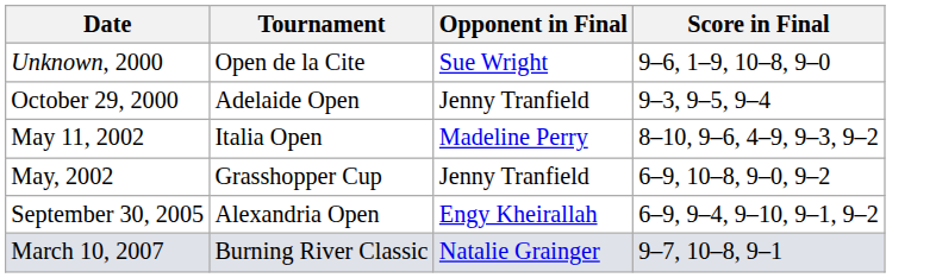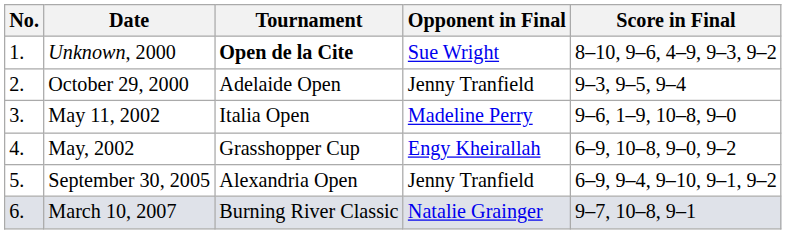+ column: No. | 1. | 2. | 3. | 4. | 5. | 6.
Unknown, 2000 | Tournament: normal -> bold
Unknown, 2000 | Score in Final: 9–6, 1–9, 10–8, 9–0 -> 8–10, 9–6, 4–9, 9–3, 9–2
May 11, 2002 | Score in Final: 8–10, 9–6, 4–9, 9–3, 9–2 -> 9–6, 1–9, 10–8, 9–0
May, 2002 | Opponent in Final: Jenny Tranfield -> Engy Kheirallah
September 30, 2005 | Opponent in Final: Engy Kheirallah -> Jenny Tranfield
